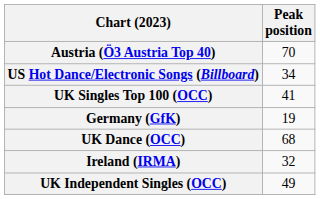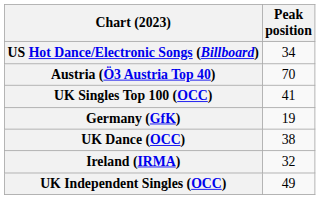rows swapped: Austria (Ö3 Austria Top 40) <-> US Hot Dance/Electronic Songs (Billboard)
UK Dance (OCC) | Peak position: 68 -> 38
